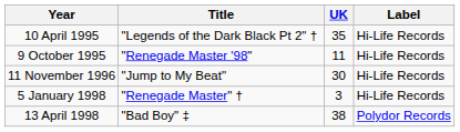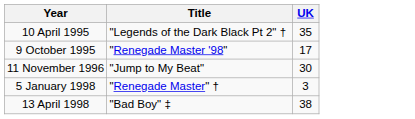- column: Label | Hi-Life Records | Hi-Life Records | Hi-Life Records | Hi-Life Records | Polydor Records
9 October 1995 | UK: 11 -> 17
